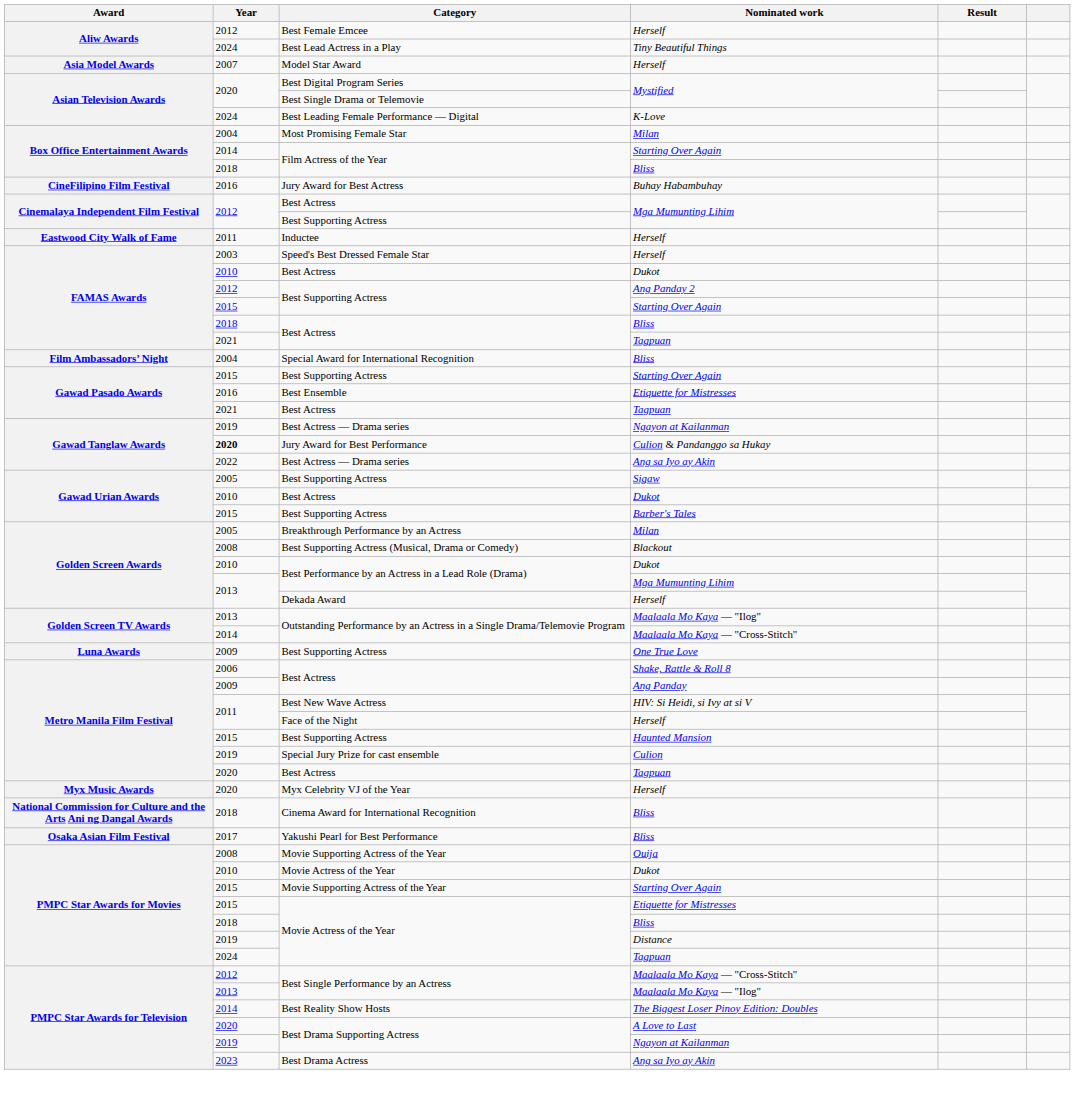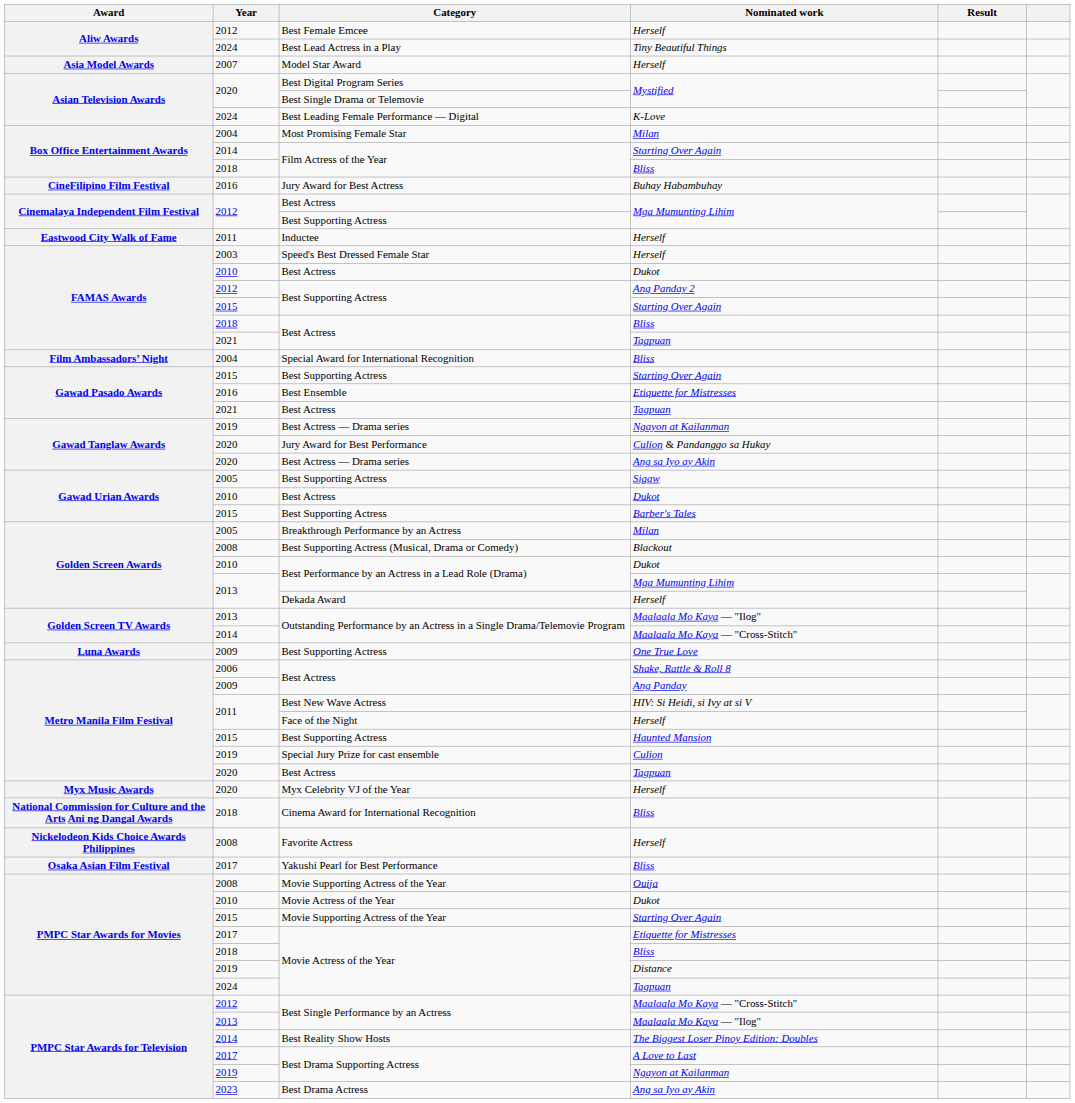Jury Award for Best Performance | Year: bold -> normal
Best Actress — Drama series / Ang sa Iyo ay Akin | Year: 2022 -> 2020
+ row: Nickelodeon Kids Choice Awards Philippines | 2008 | Favorite Actress | Herself
Movie Actress of the Year / Etiquette for Mistresses | Year: 2015 -> 2017
Best Drama Supporting Actress / A Love to Last | Year: 2020 -> 2017
